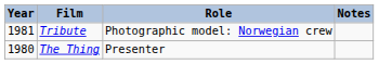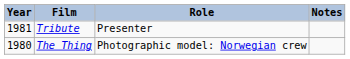Tribute | Role: Photographic model: Norwegian crew -> Presenter
The Thing | Role: Presenter -> Photographic model: Norwegian crew
